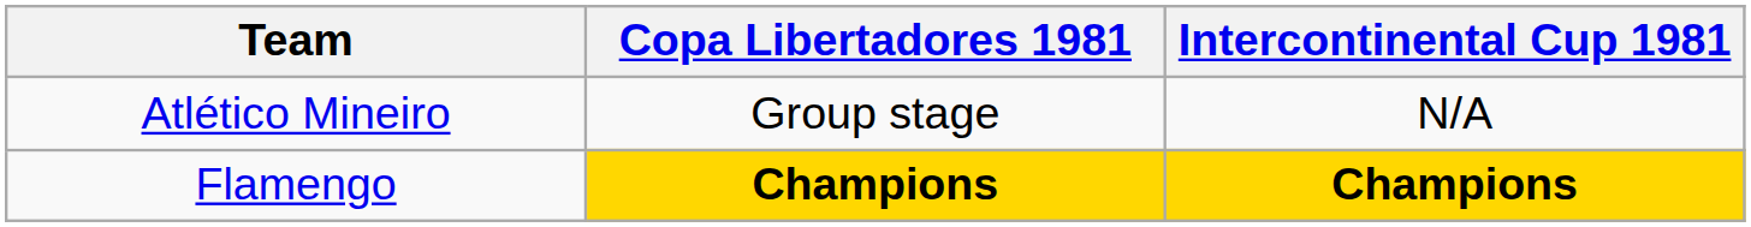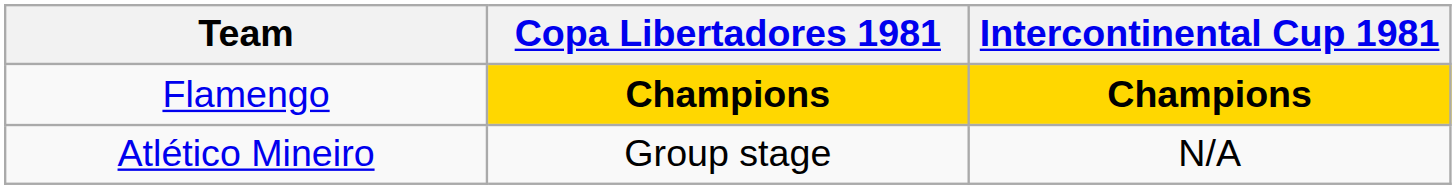rows swapped: Atlético Mineiro <-> Flamengo
